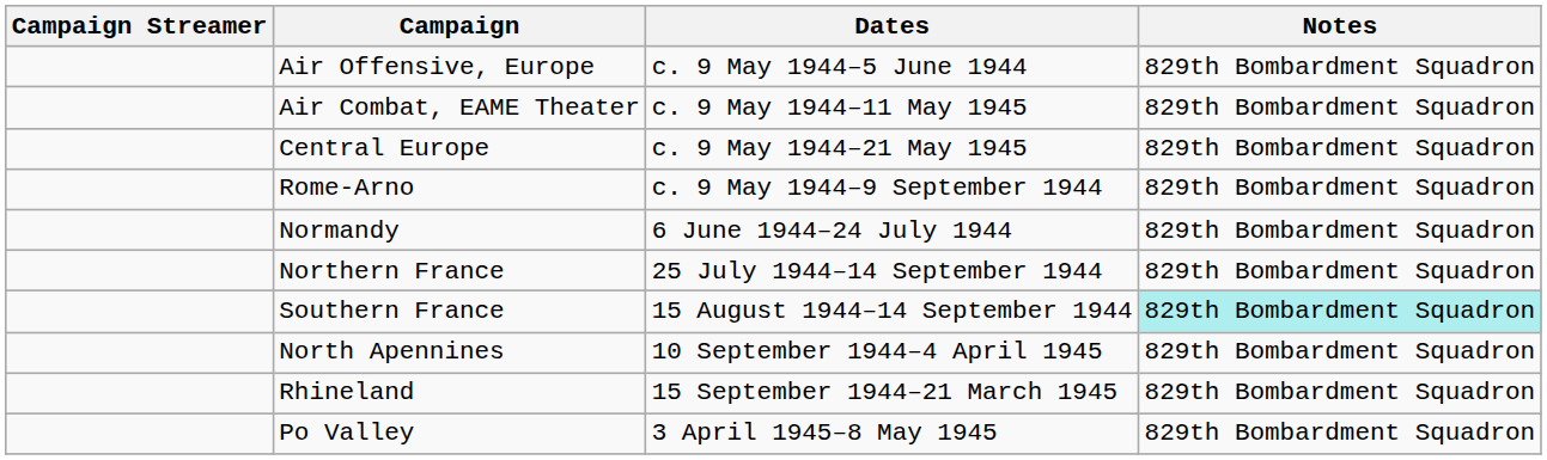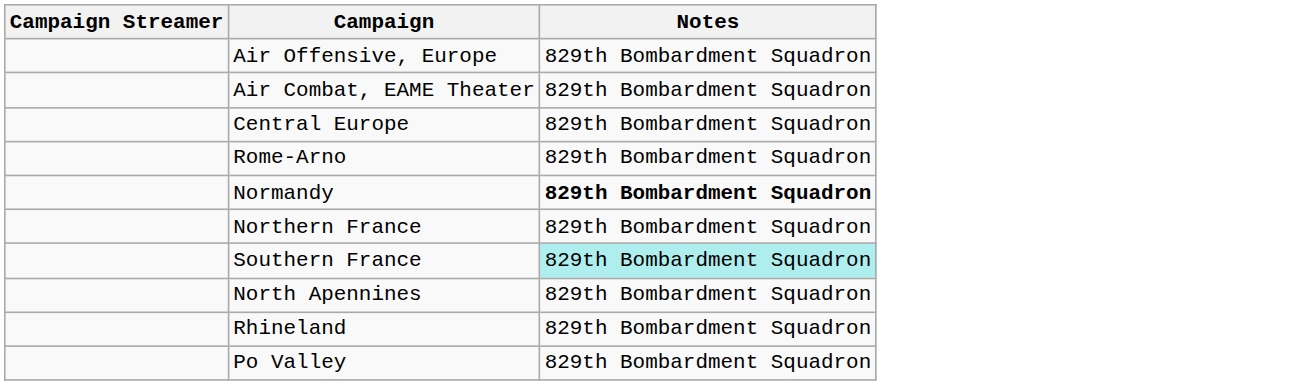- column: Dates | c. 9 May 1944–5 June 1944 | c. 9 May 1944–11 May 1945 | c. 9 May 1944–21 May 1945 | c. 9 May 1944–9 September 1944 | 6 June 1944–24 July 1944 | 25 July 1944–14 September 1944 | 15 August 1944–14 September 1944 | 10 September 1944–4 April 1945 | 15 September 1944–21 March 1945 | 3 April 1945–8 May 1945
Normandy | Notes: normal -> bold
